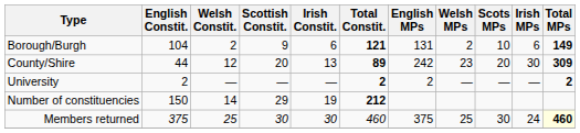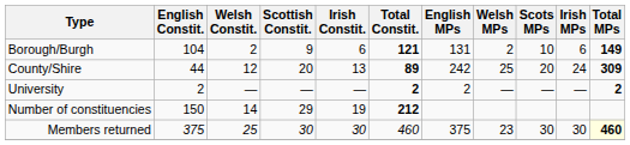County/Shire | Welsh MPs: 23 -> 25
County/Shire | Irish MPs: 30 -> 24
Members returned | Welsh MPs: 25 -> 23
Members returned | Irish MPs: 24 -> 30
